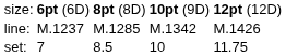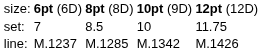rows swapped: set: <-> line:
